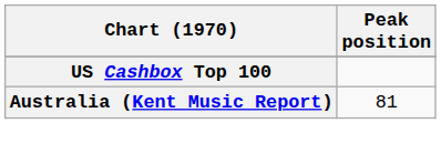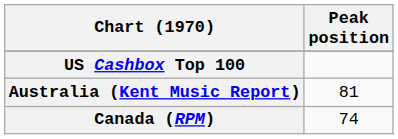+ row: Canada (RPM) | 74
